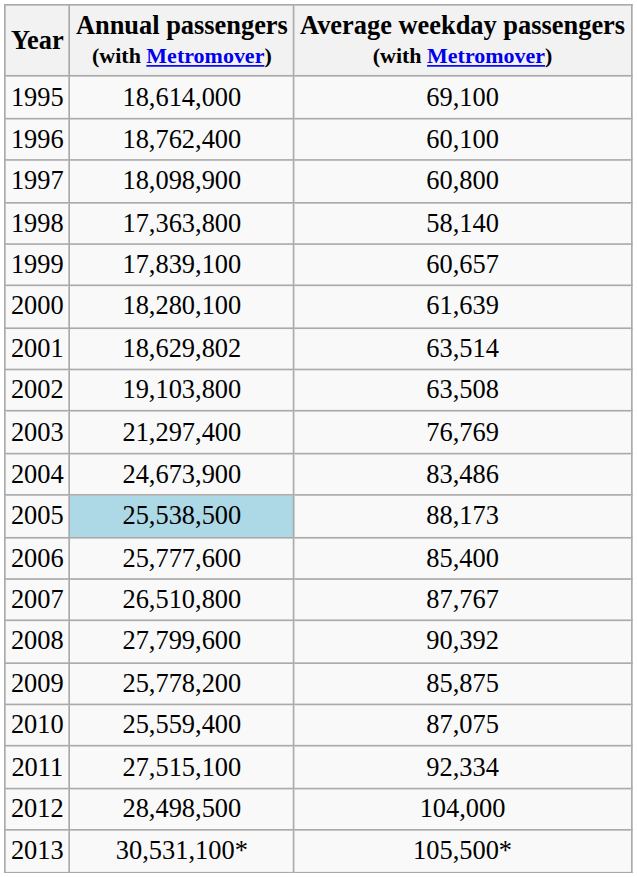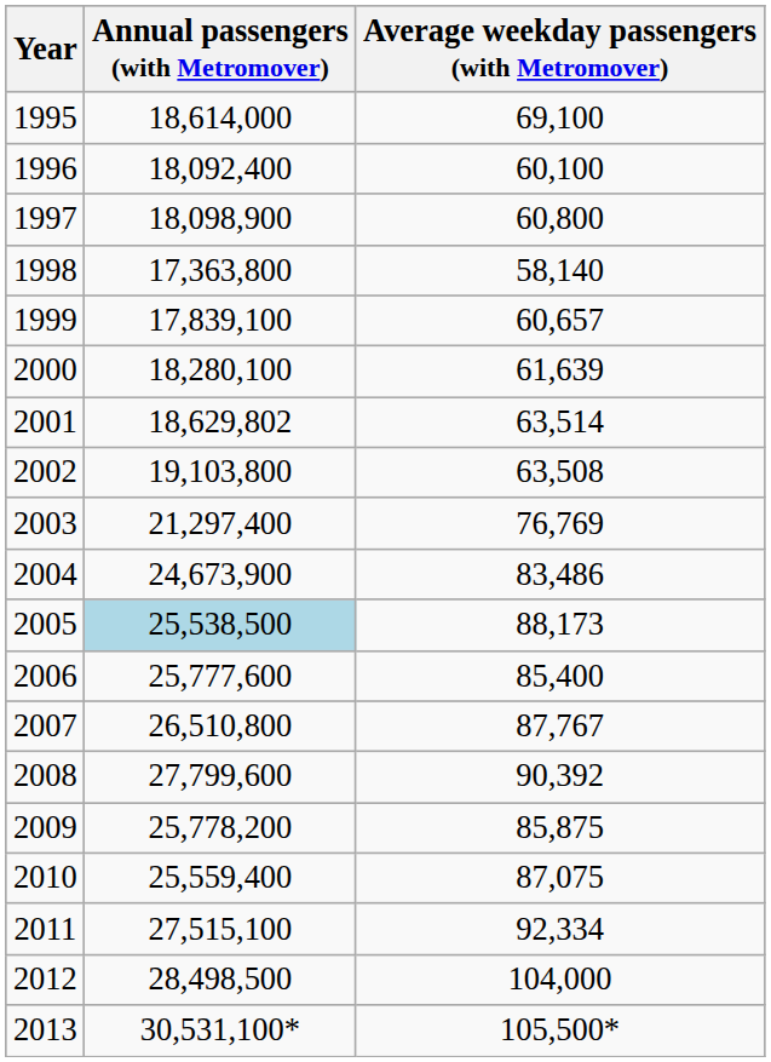1996 | Annual passengers (with Metromover): 18,762,400 -> 18,092,400
